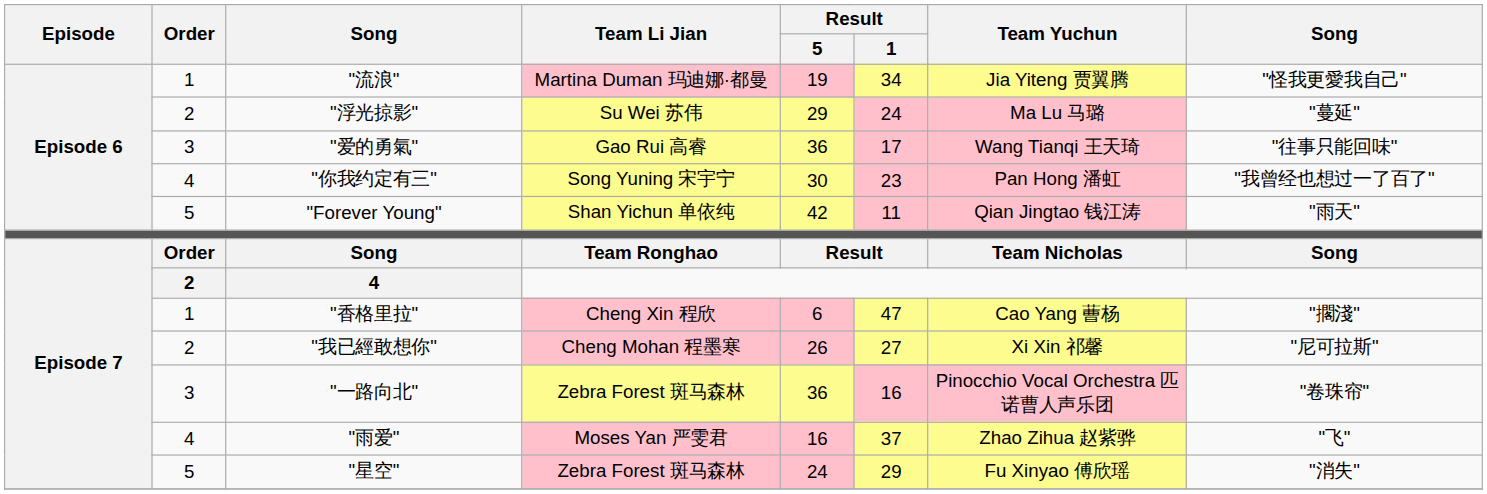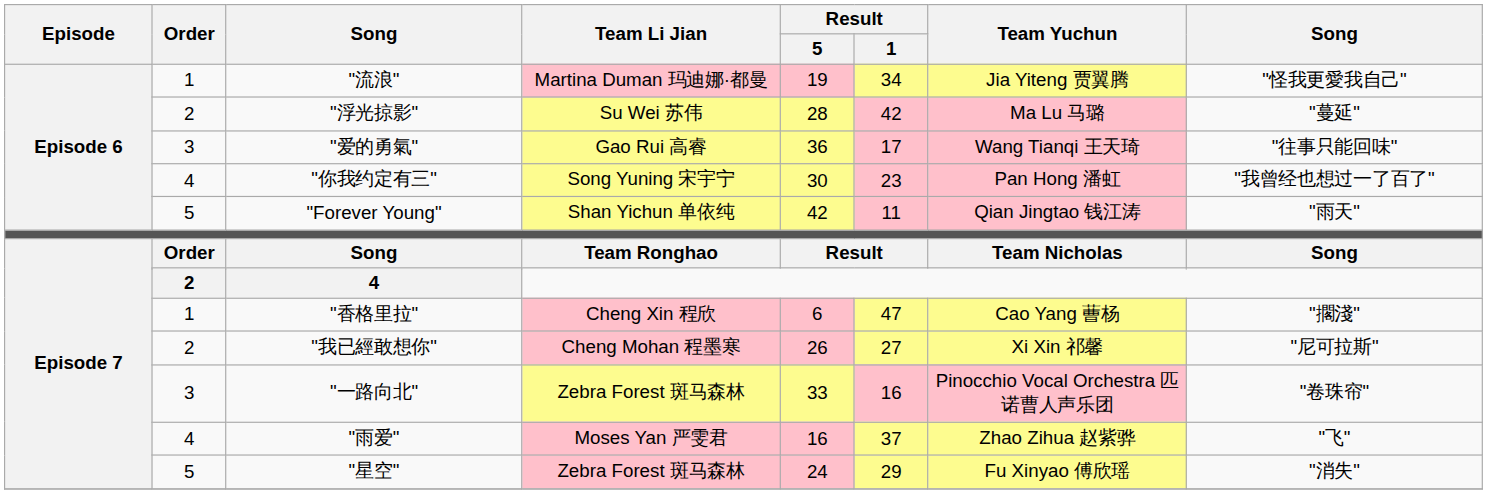"浮光掠影" | Result / 5: 29 -> 28
"浮光掠影" | Result / 1: 24 -> 42
"一路向北" | Result / 5: 36 -> 33
